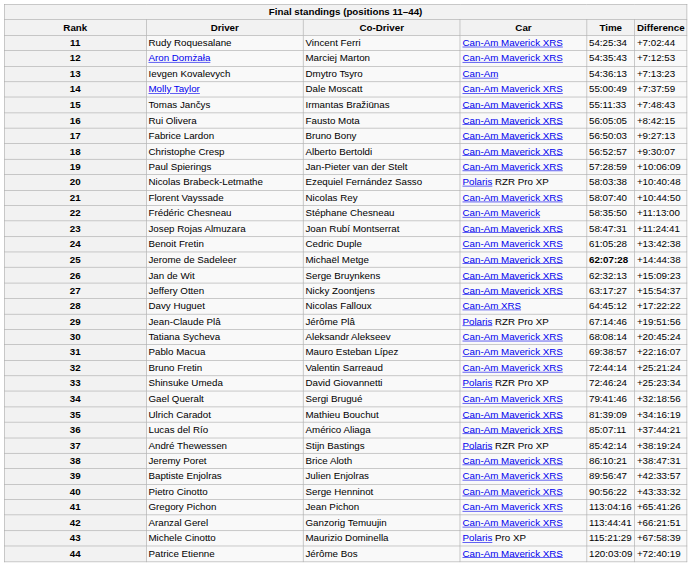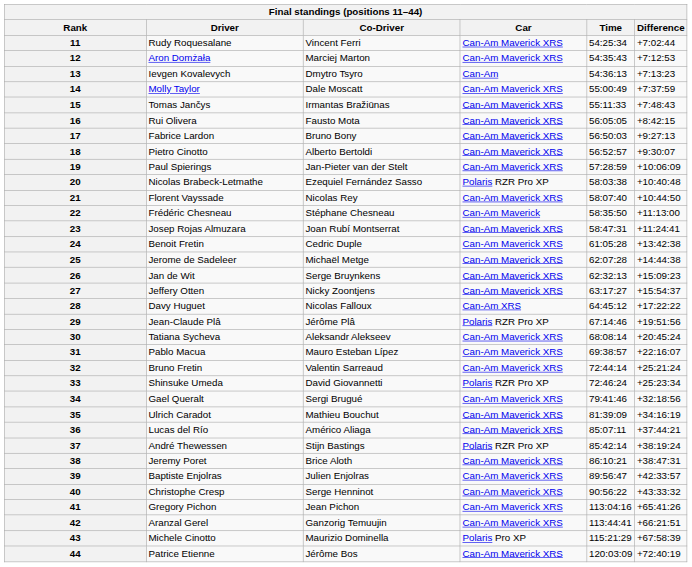18 | Driver: Christophe Cresp -> Pietro Cinotto
25 | Time: bold -> normal
40 | Driver: Pietro Cinotto -> Christophe Cresp
